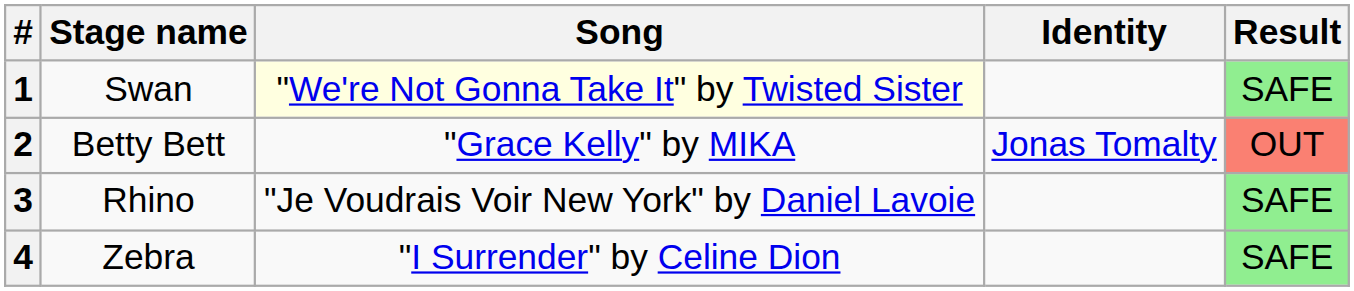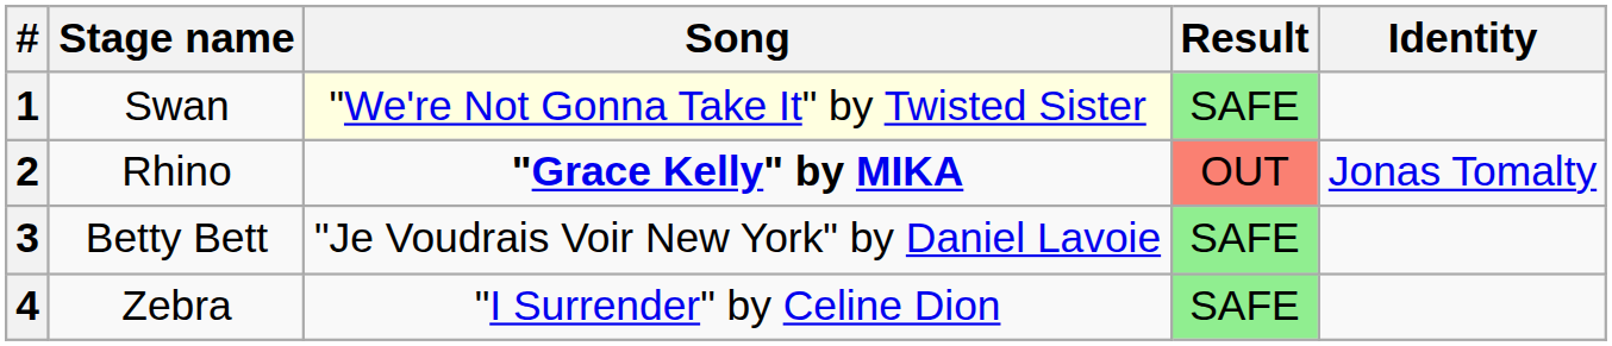columns swapped: Identity <-> Result
2 | Stage name: Betty Bett -> Rhino
2 | Song: normal -> bold
3 | Stage name: Rhino -> Betty Bett
